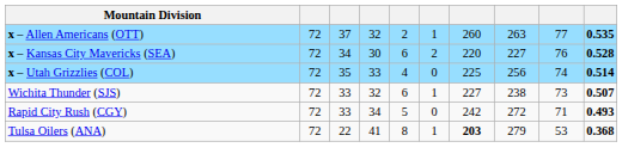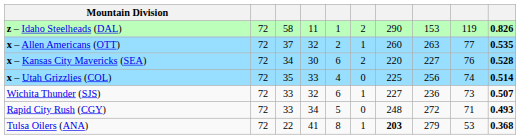+ row: z – Idaho Steelheads (DAL) | 72 | 58 | 11 | 1 | 2 | 290 | 153 | 119 | 0.826
Wichita Thunder (SJS) | column 8: 238 -> 236
Rapid City Rush (CGY) | column 7: 242 -> 248
